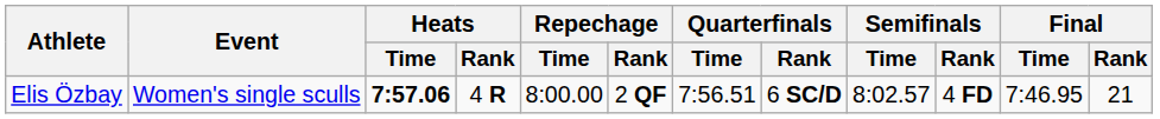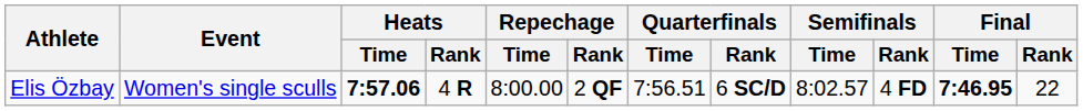Elis Özbay | Final / Time: normal -> bold
Elis Özbay | Final / Rank: 21 -> 22
